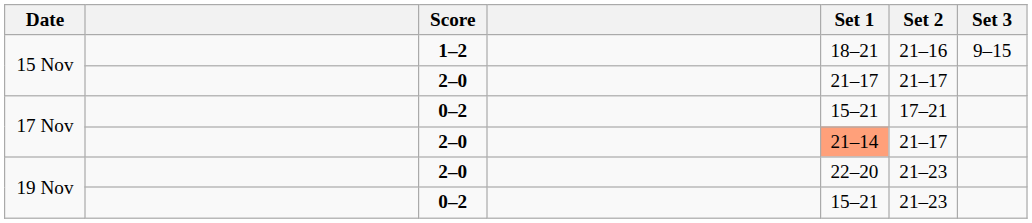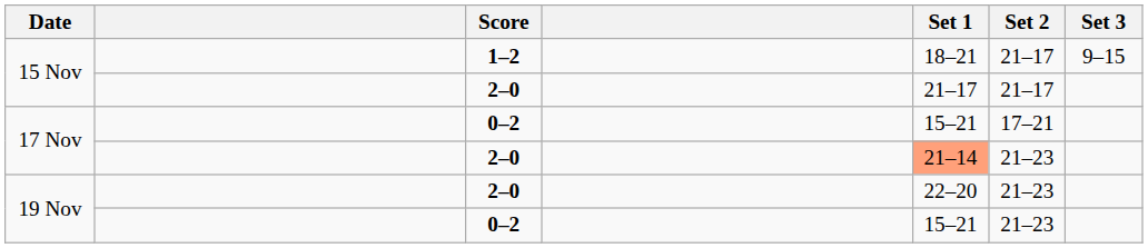15 Nov / 1–2 | Set 2: 21–16 -> 21–17
17 Nov / 2–0 | Set 2: 21–17 -> 21–23
